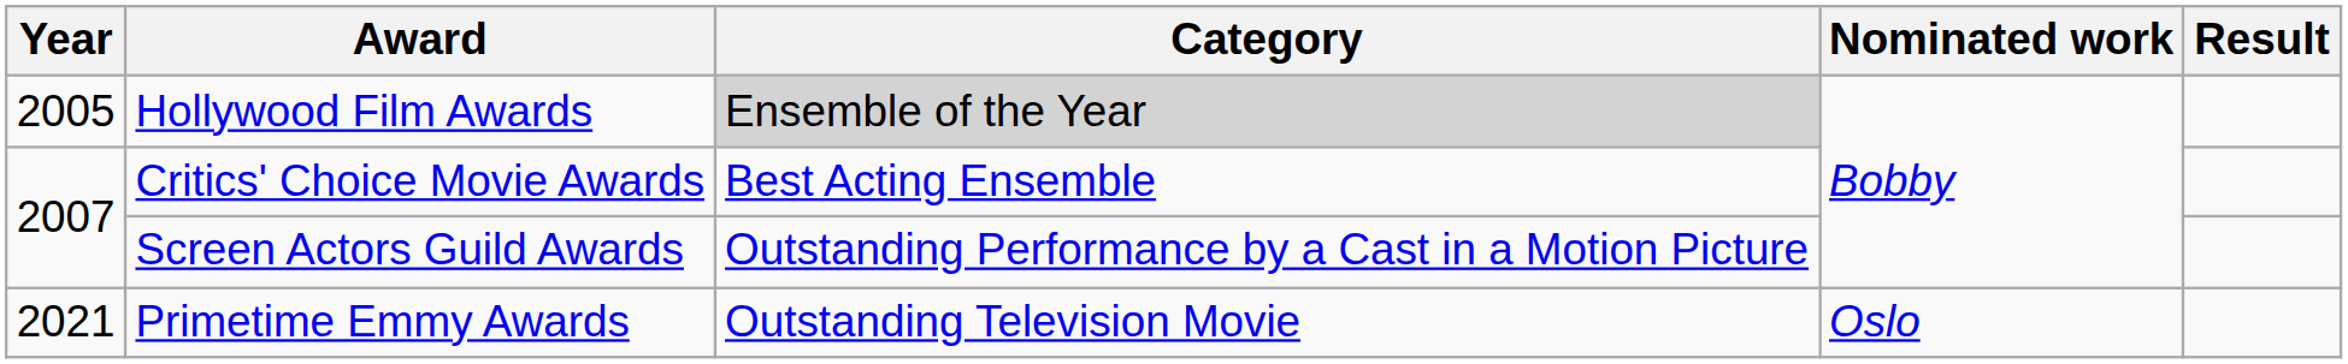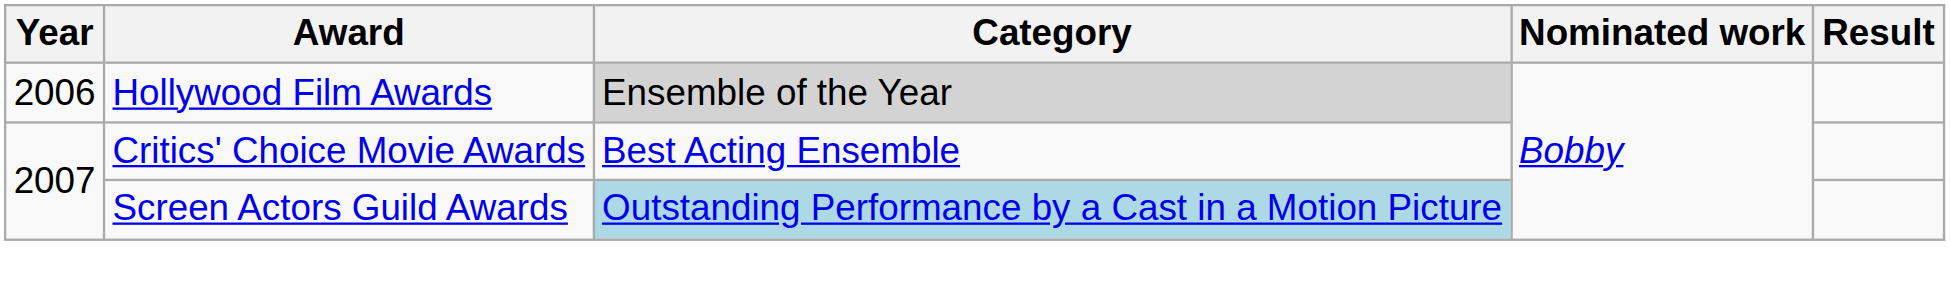Hollywood Film Awards | Year: 2005 -> 2006
Screen Actors Guild Awards | Category: no background -> lightblue background
- row: 2021 | Primetime Emmy Awards | Outstanding Television Movie | Oslo
